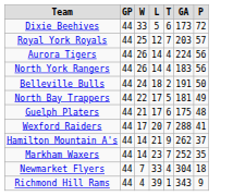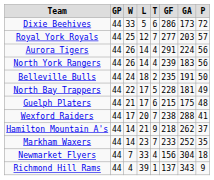+ column: GF | 286 | 277 | 291 | 239 | 235 | 228 | 215 | 238 | 218 | 233 | 156 | 137
